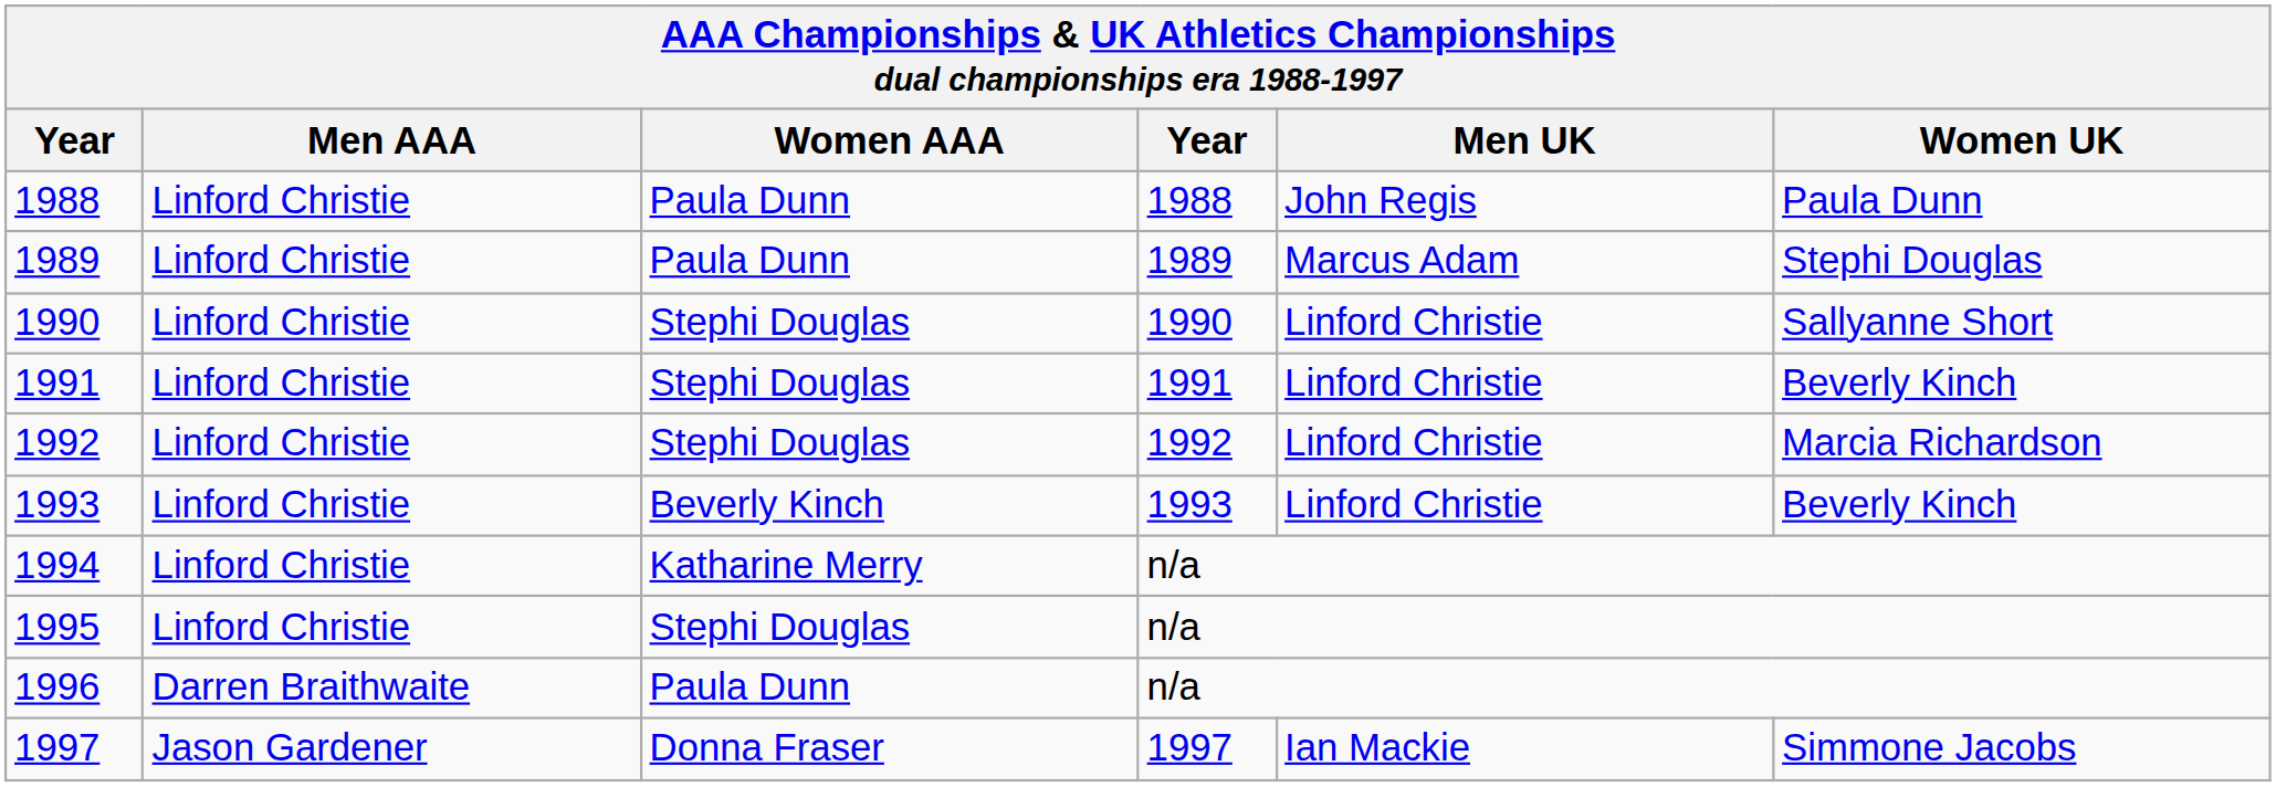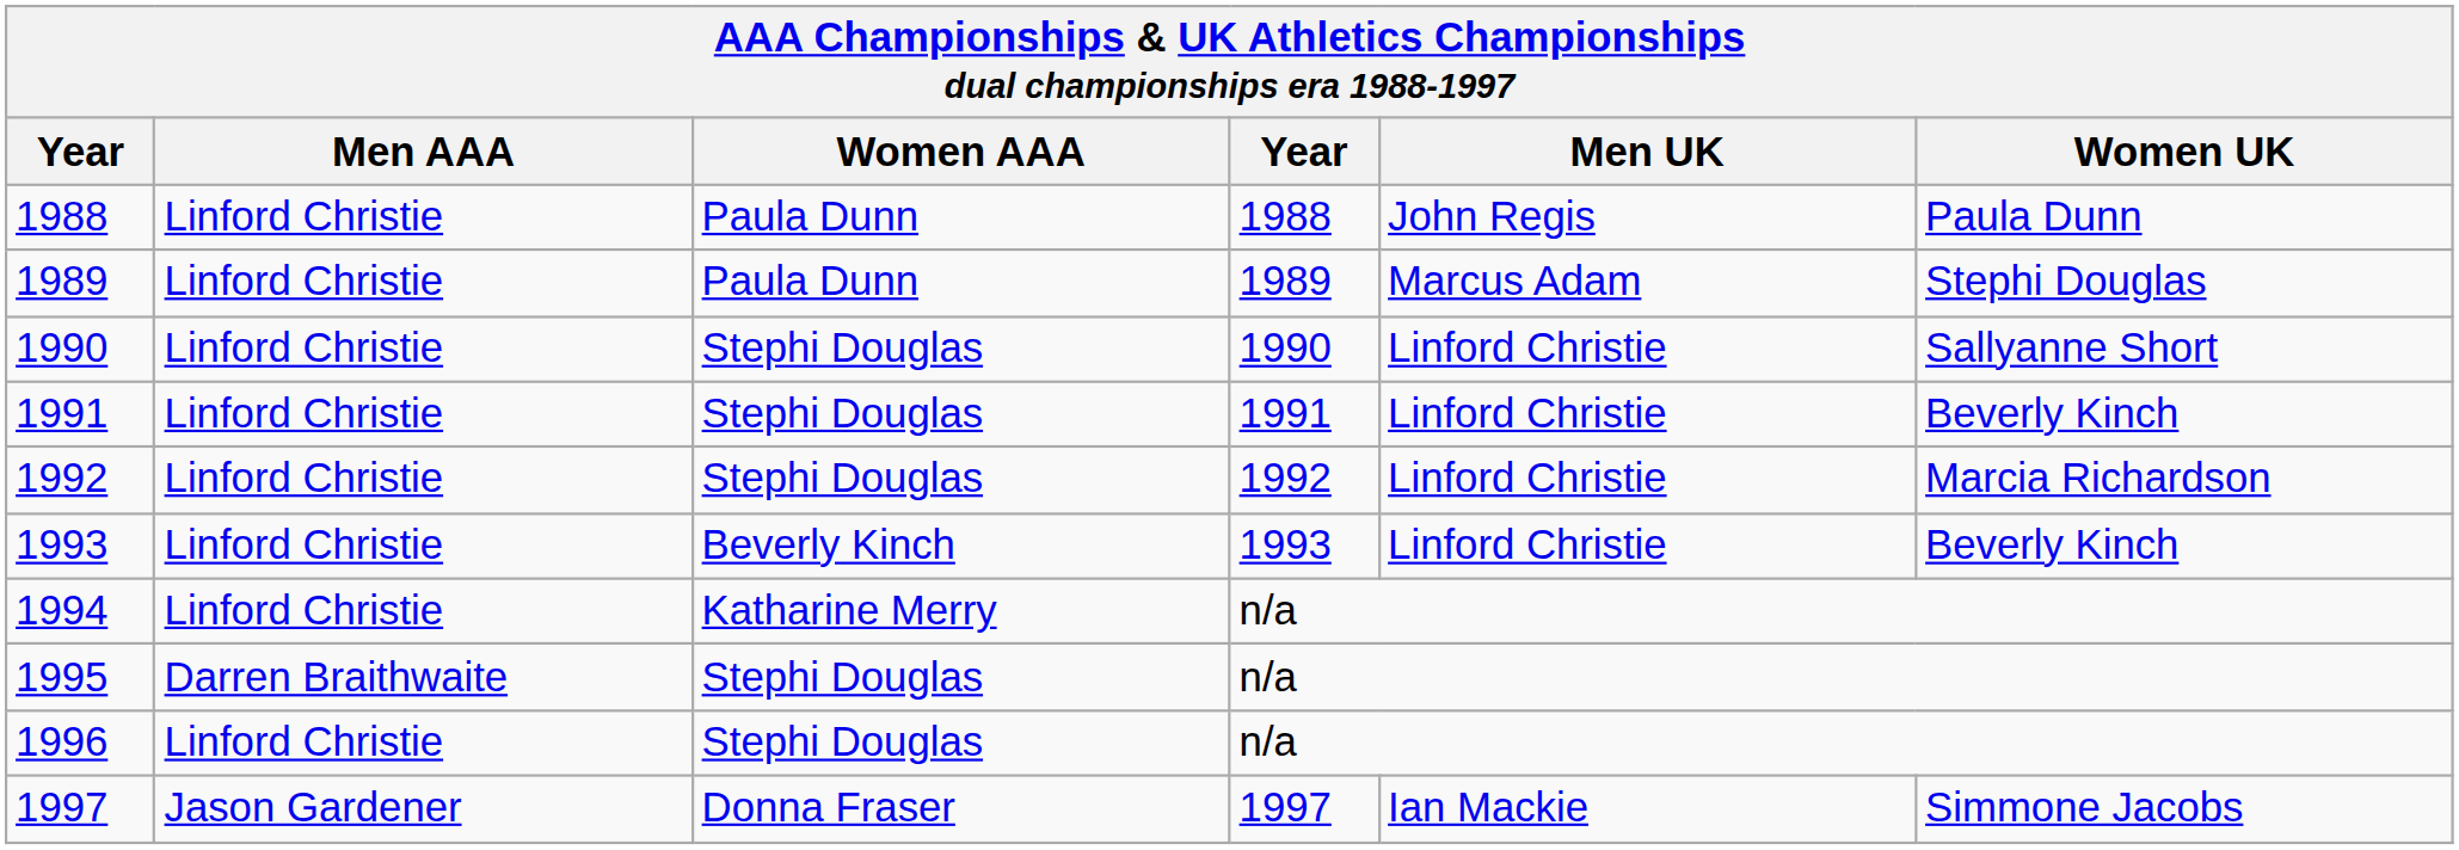1995 | Men AAA: Linford Christie -> Darren Braithwaite
1996 | Men AAA: Darren Braithwaite -> Linford Christie
1996 | Women AAA: Paula Dunn -> Stephi Douglas
